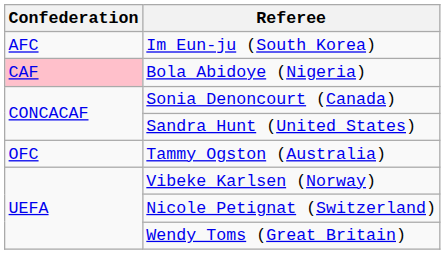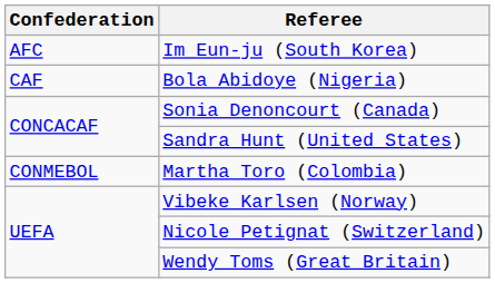Bola Abidoye (Nigeria) | Confederation: pink background -> no background
+ row: CONMEBOL | Martha Toro (Colombia)
- row: OFC | Tammy Ogston (Australia)
